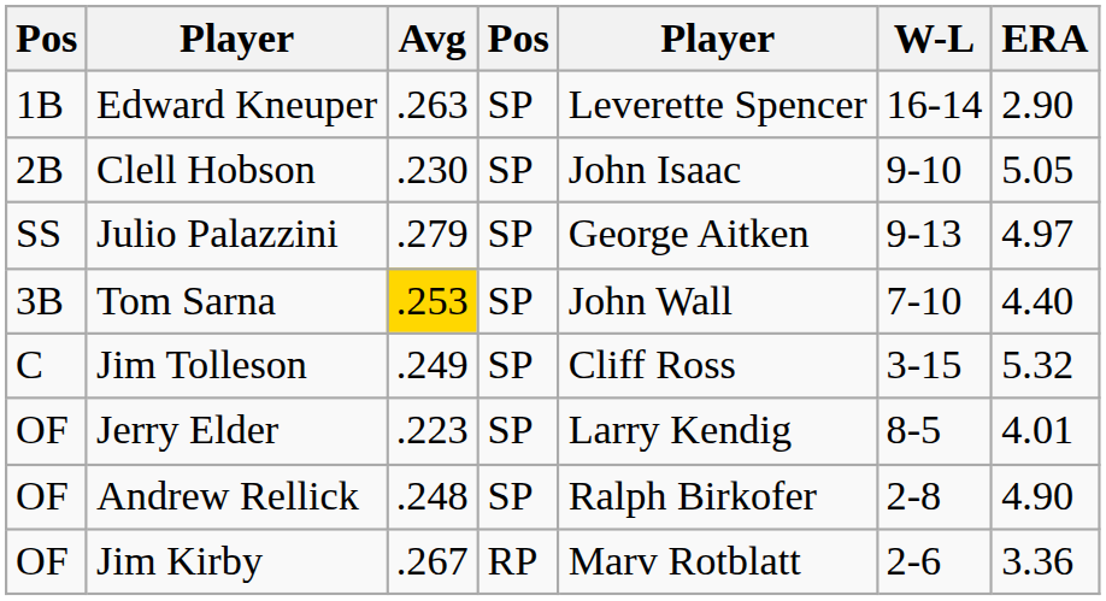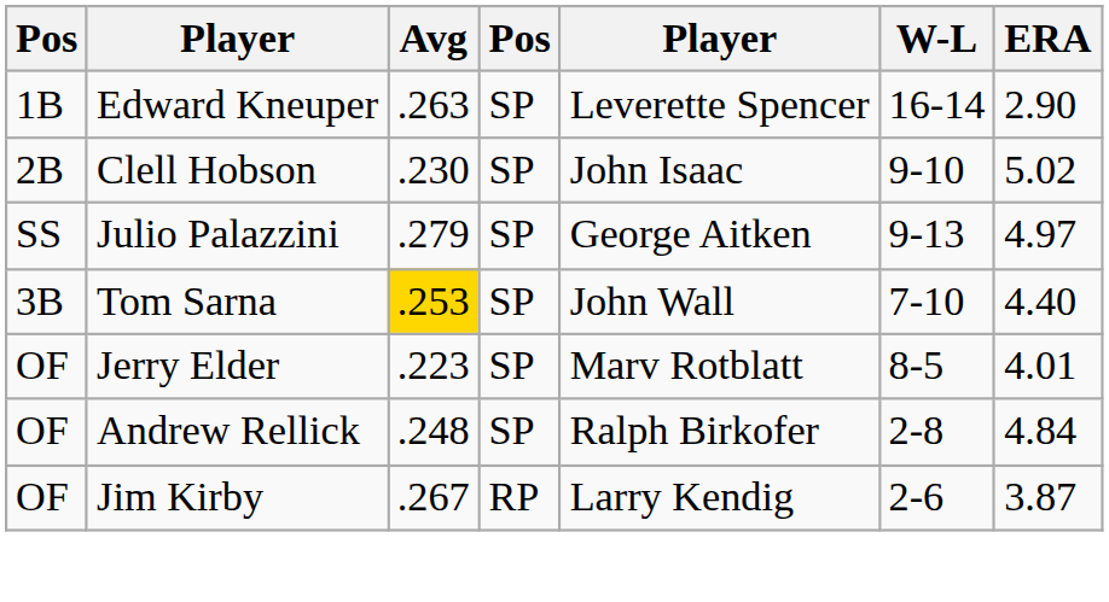Clell Hobson | ERA: 5.05 -> 5.02
- row: C | Jim Tolleson | .249 | SP | Cliff Ross | 3-15 | 5.32
Jerry Elder | column 5: Larry Kendig -> Marv Rotblatt
Andrew Rellick | ERA: 4.90 -> 4.84
Jim Kirby | column 5: Marv Rotblatt -> Larry Kendig
Jim Kirby | ERA: 3.36 -> 3.87
